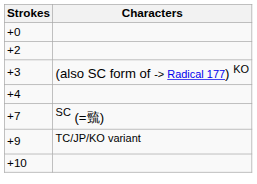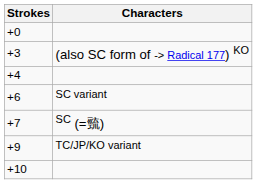- row: +2
+ row: +6 | SC variant
